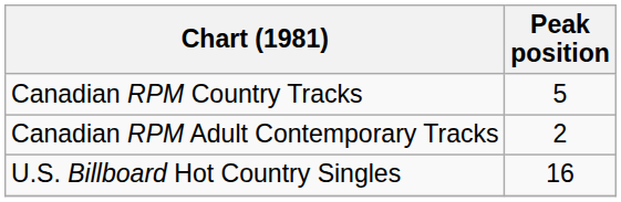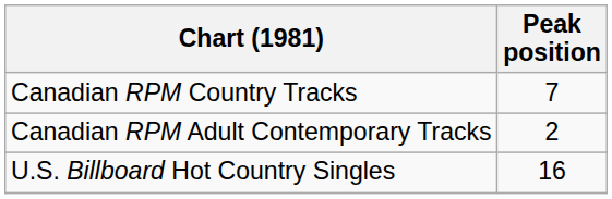Canadian RPM Country Tracks | Peak position: 5 -> 7
